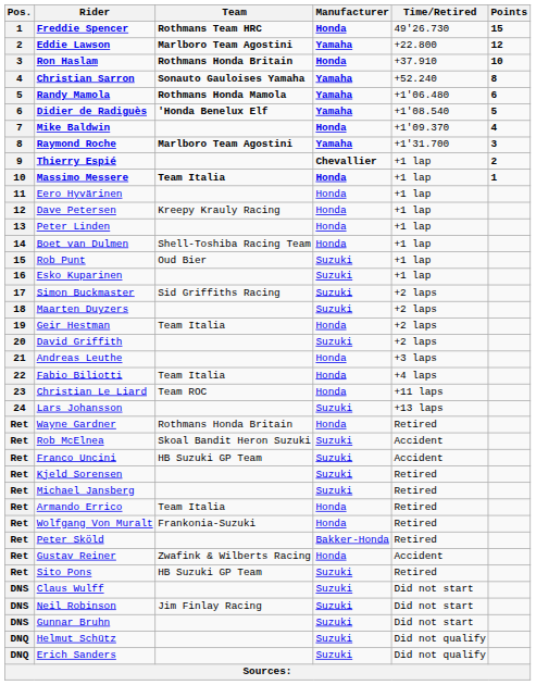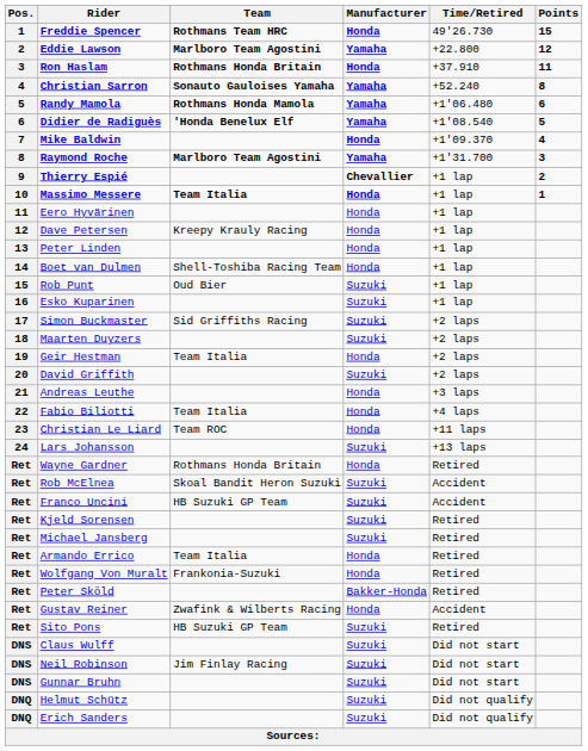Ron Haslam | Points: 10 -> 11
